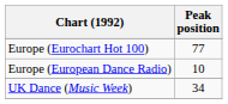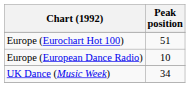Europe (Eurochart Hot 100) | Peak position: 77 -> 51
